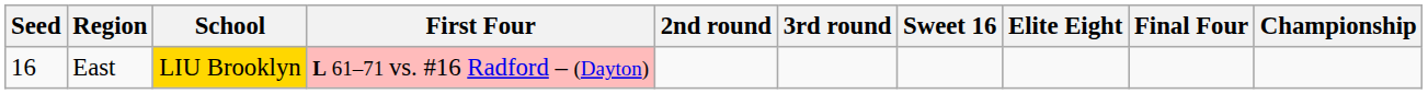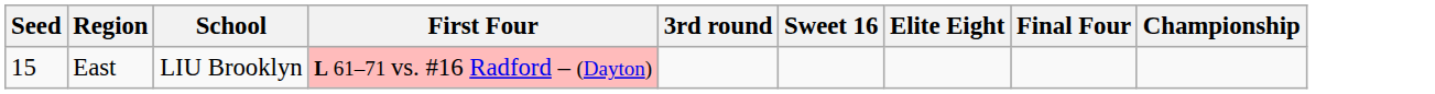- column: 2nd round
East | Seed: 16 -> 15
East | School: gold background -> no background
